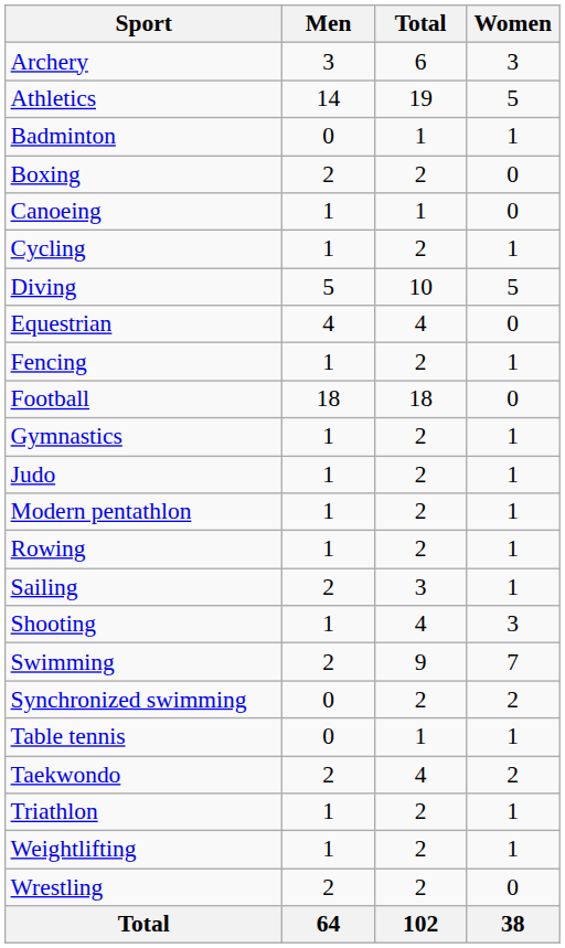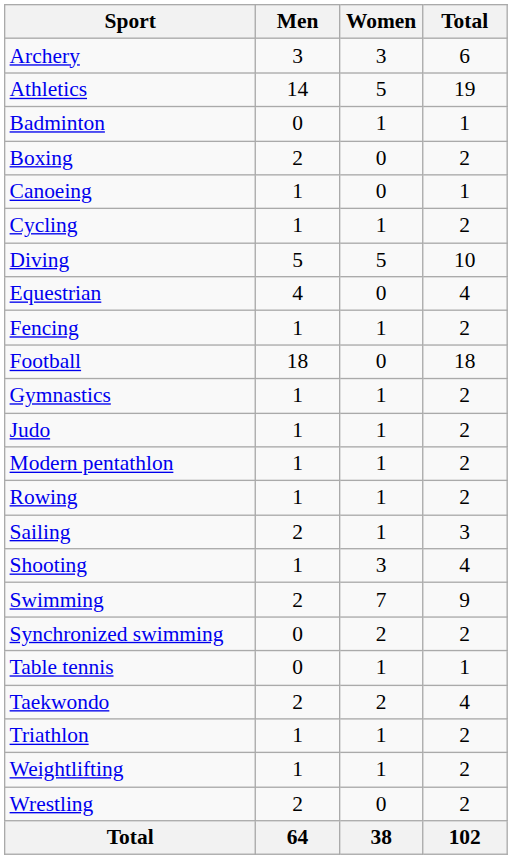columns swapped: Women <-> Total
